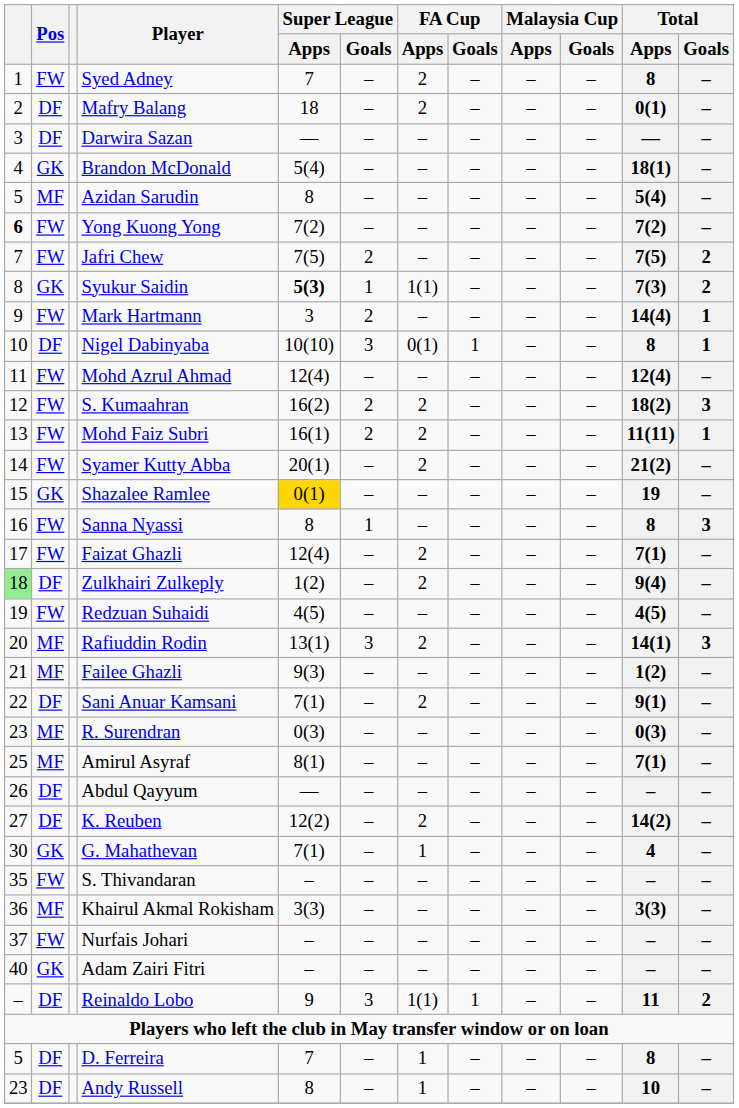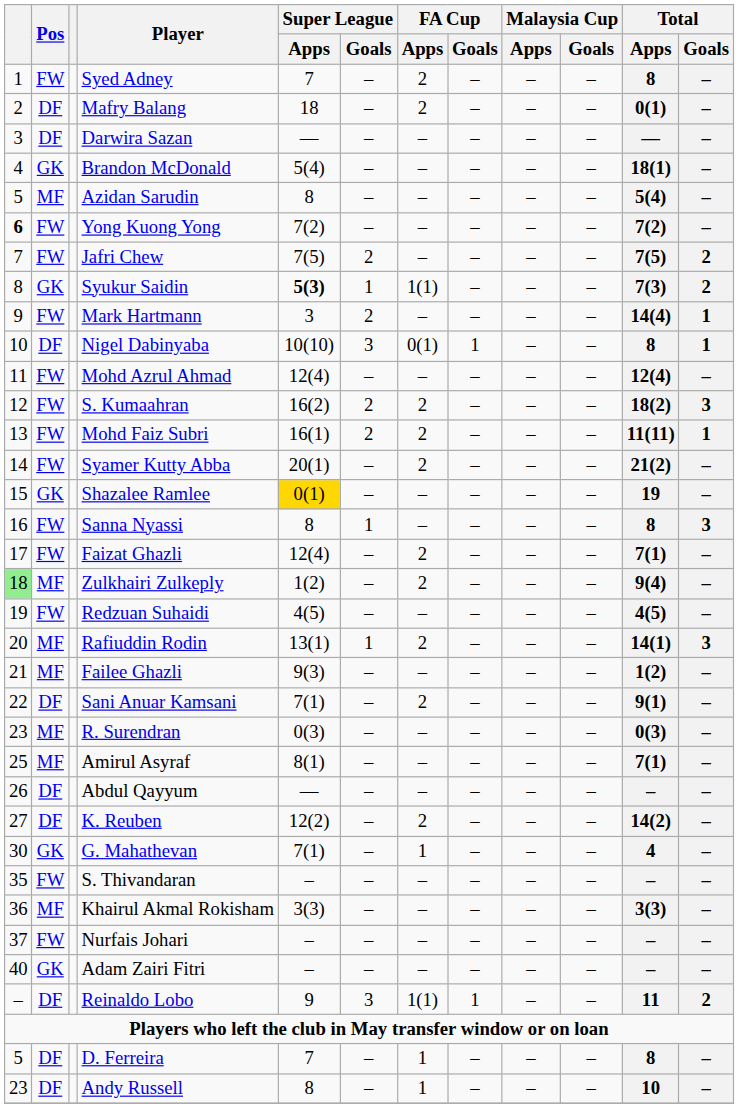Zulkhairi Zulkeply | Pos: DF -> MF
Rafiuddin Rodin | Super League / Goals: 3 -> 1
